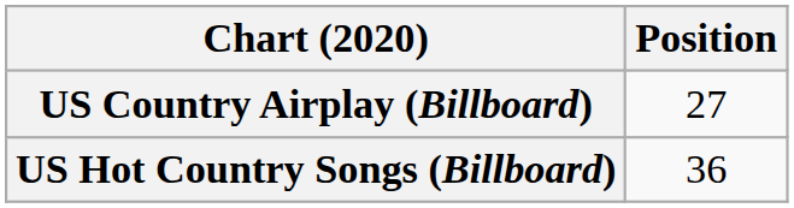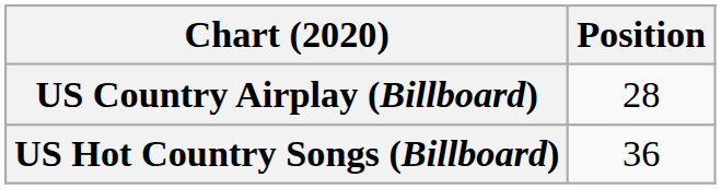US Country Airplay (Billboard) | Position: 27 -> 28
